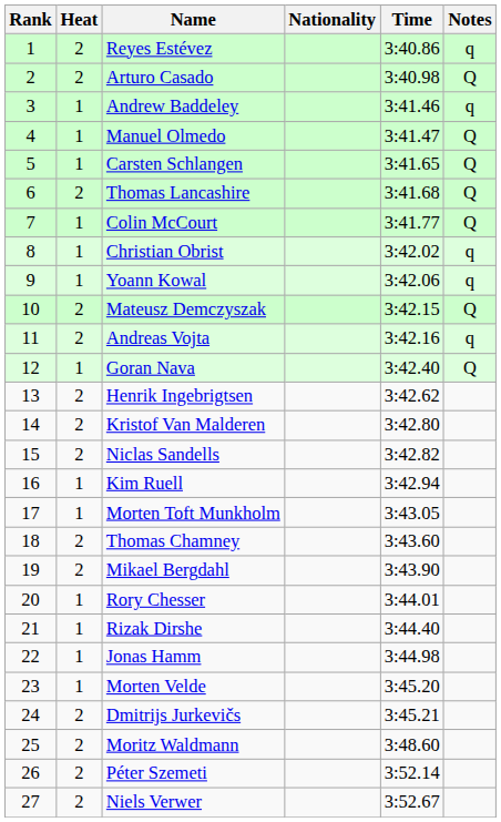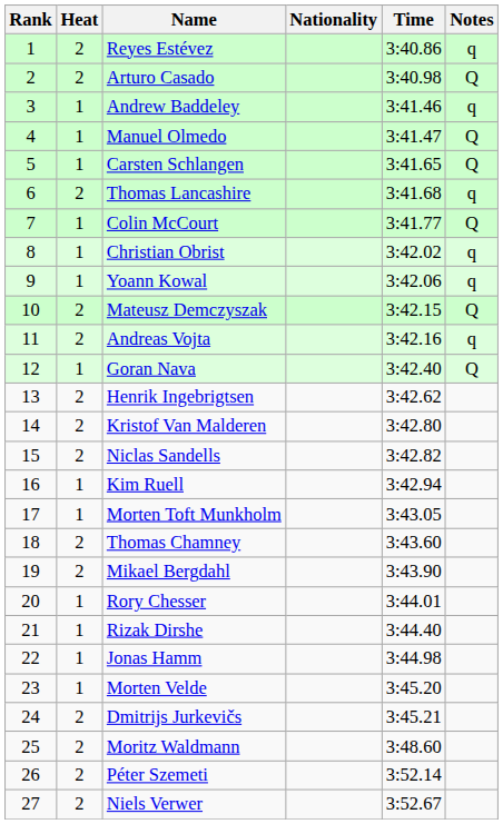Thomas Lancashire | Notes: Q -> q
